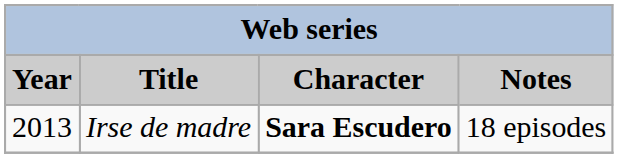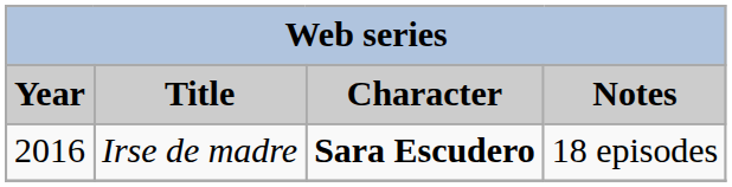Irse de madre | Year: 2013 -> 2016
